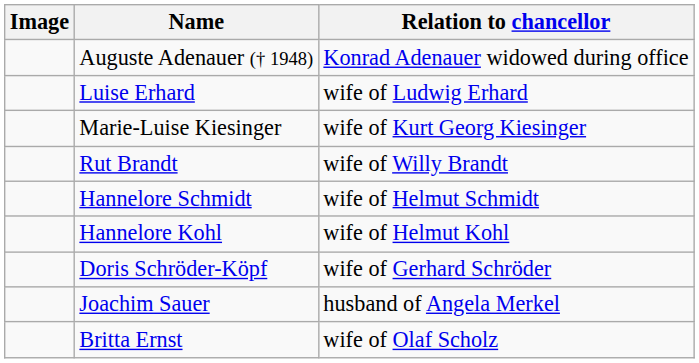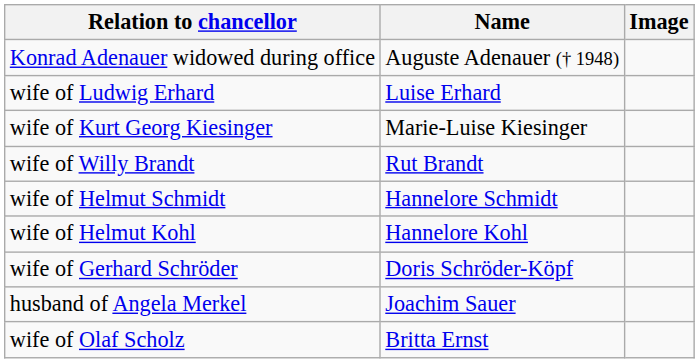columns swapped: Image <-> Relation to chancellor
